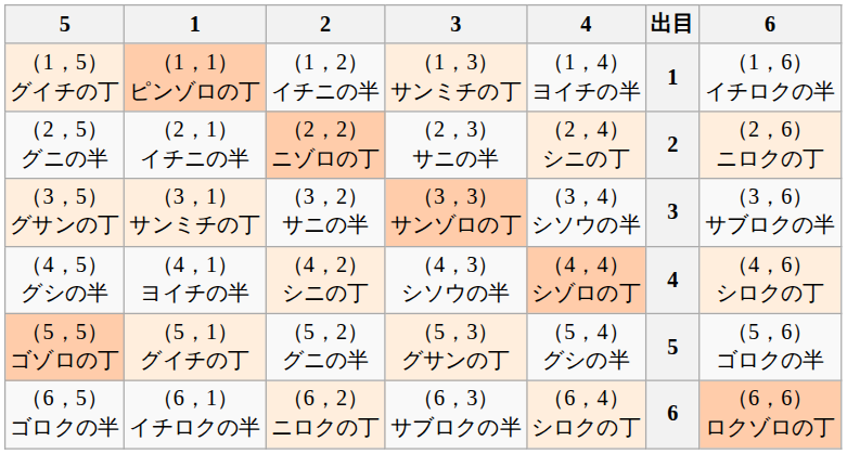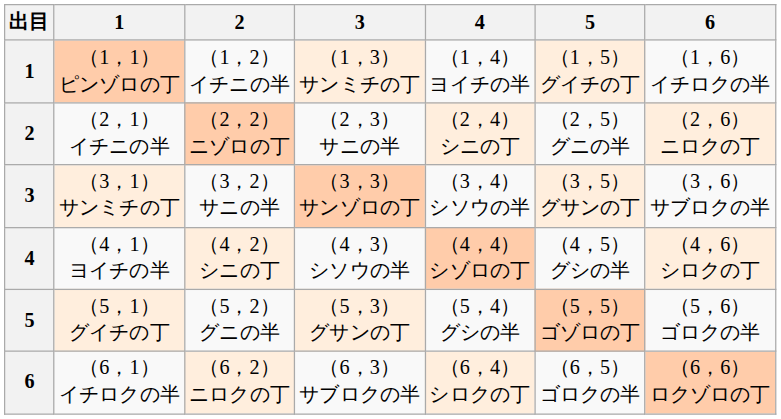columns swapped: 出目 <-> 5
